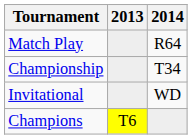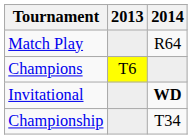rows swapped: Championship <-> Champions
Invitational | 2014: normal -> bold
